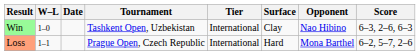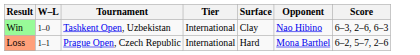- column: Date
